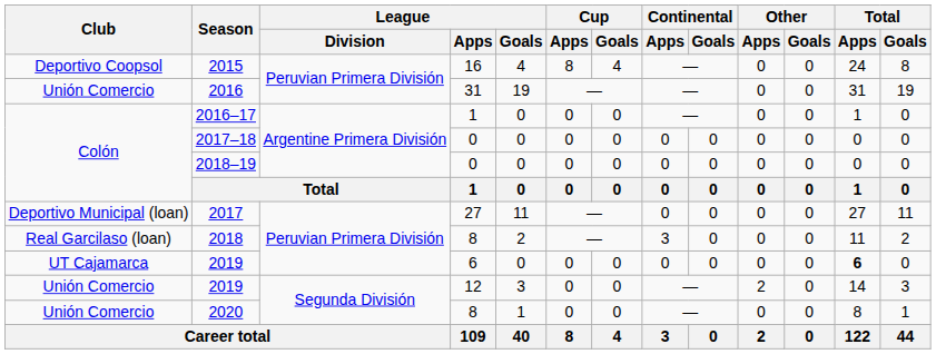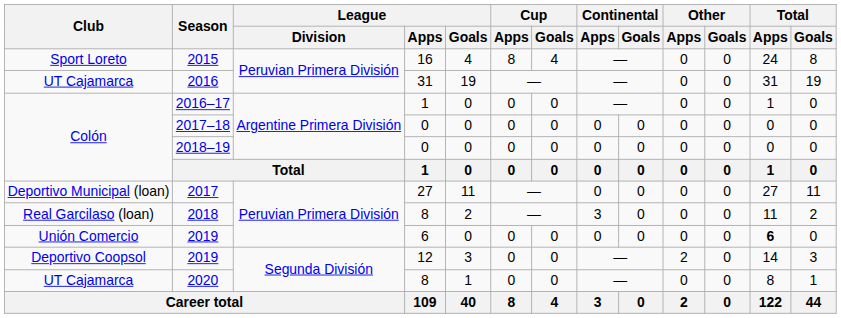2015 | Club: Deportivo Coopsol -> Sport Loreto
2016 | Club: Unión Comercio -> UT Cajamarca
2019 / 6 | Club: UT Cajamarca -> Unión Comercio
2019 / 12 | Club: Unión Comercio -> Deportivo Coopsol
2020 | Club: Unión Comercio -> UT Cajamarca
